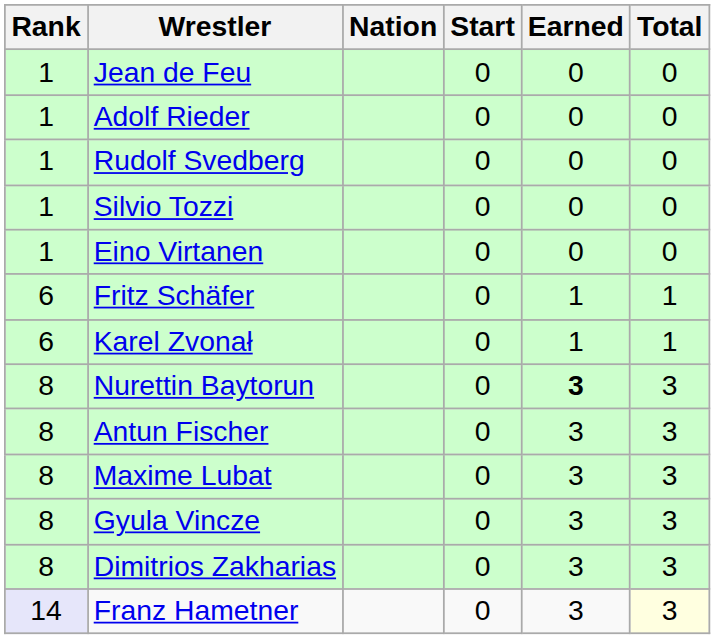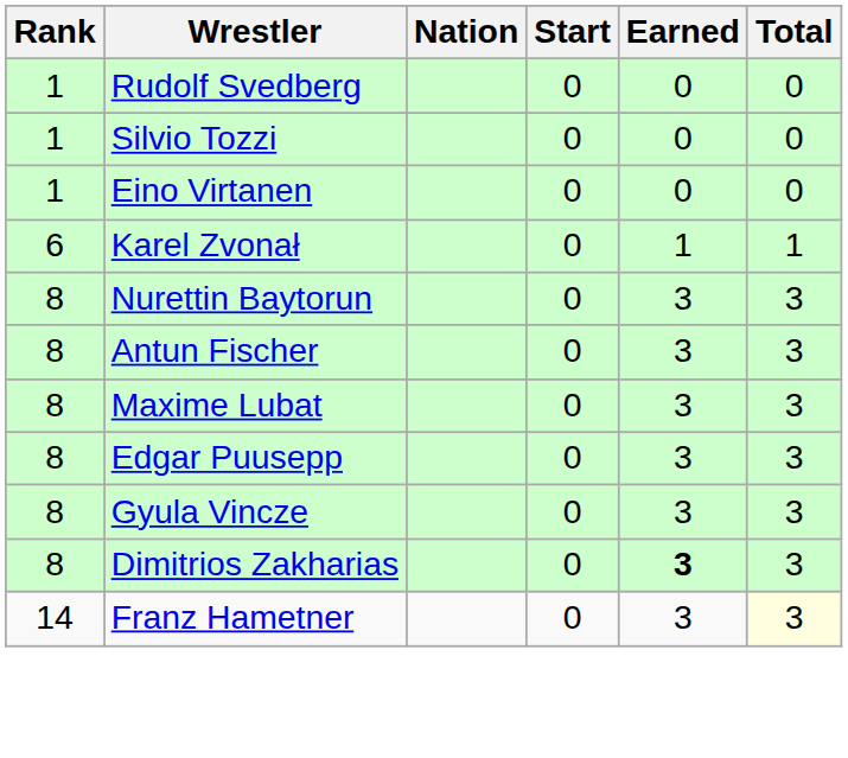- row: 1 | Jean de Feu | 0 | 0 | 0
- row: 1 | Adolf Rieder | 0 | 0 | 0
- row: 6 | Fritz Schäfer | 0 | 1 | 1
Nurettin Baytorun | Earned: bold -> normal
+ row: 8 | Edgar Puusepp | 0 | 3 | 3
Dimitrios Zakharias | Earned: normal -> bold
Franz Hametner | Rank: lavender background -> no background
